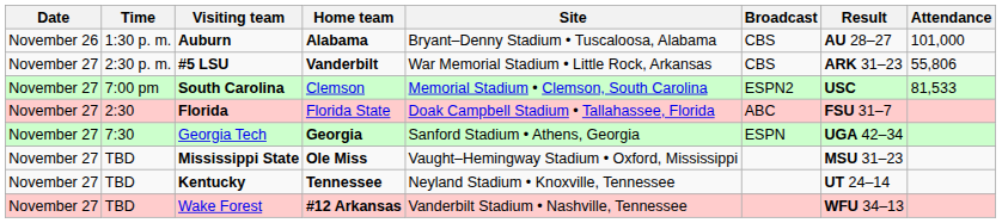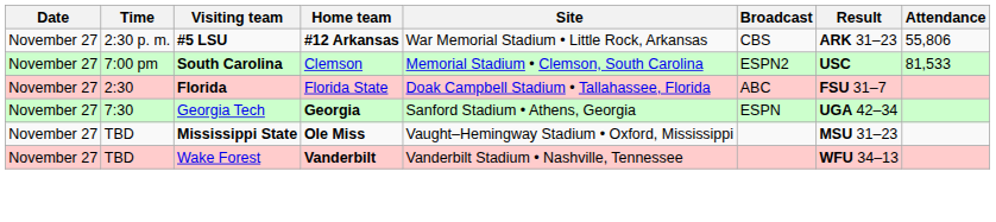- row: November 26 | 1:30 p. m. | Auburn | Alabama | Bryant–Denny Stadium • Tuscaloosa, Alabama | CBS | AU 28–27 | 101,000
#5 LSU | Home team: Vanderbilt -> #12 Arkansas
- row: November 27 | TBD | Kentucky | Tennessee | Neyland Stadium • Knoxville, Tennessee | UT 24–14
Wake Forest | Home team: #12 Arkansas -> Vanderbilt
